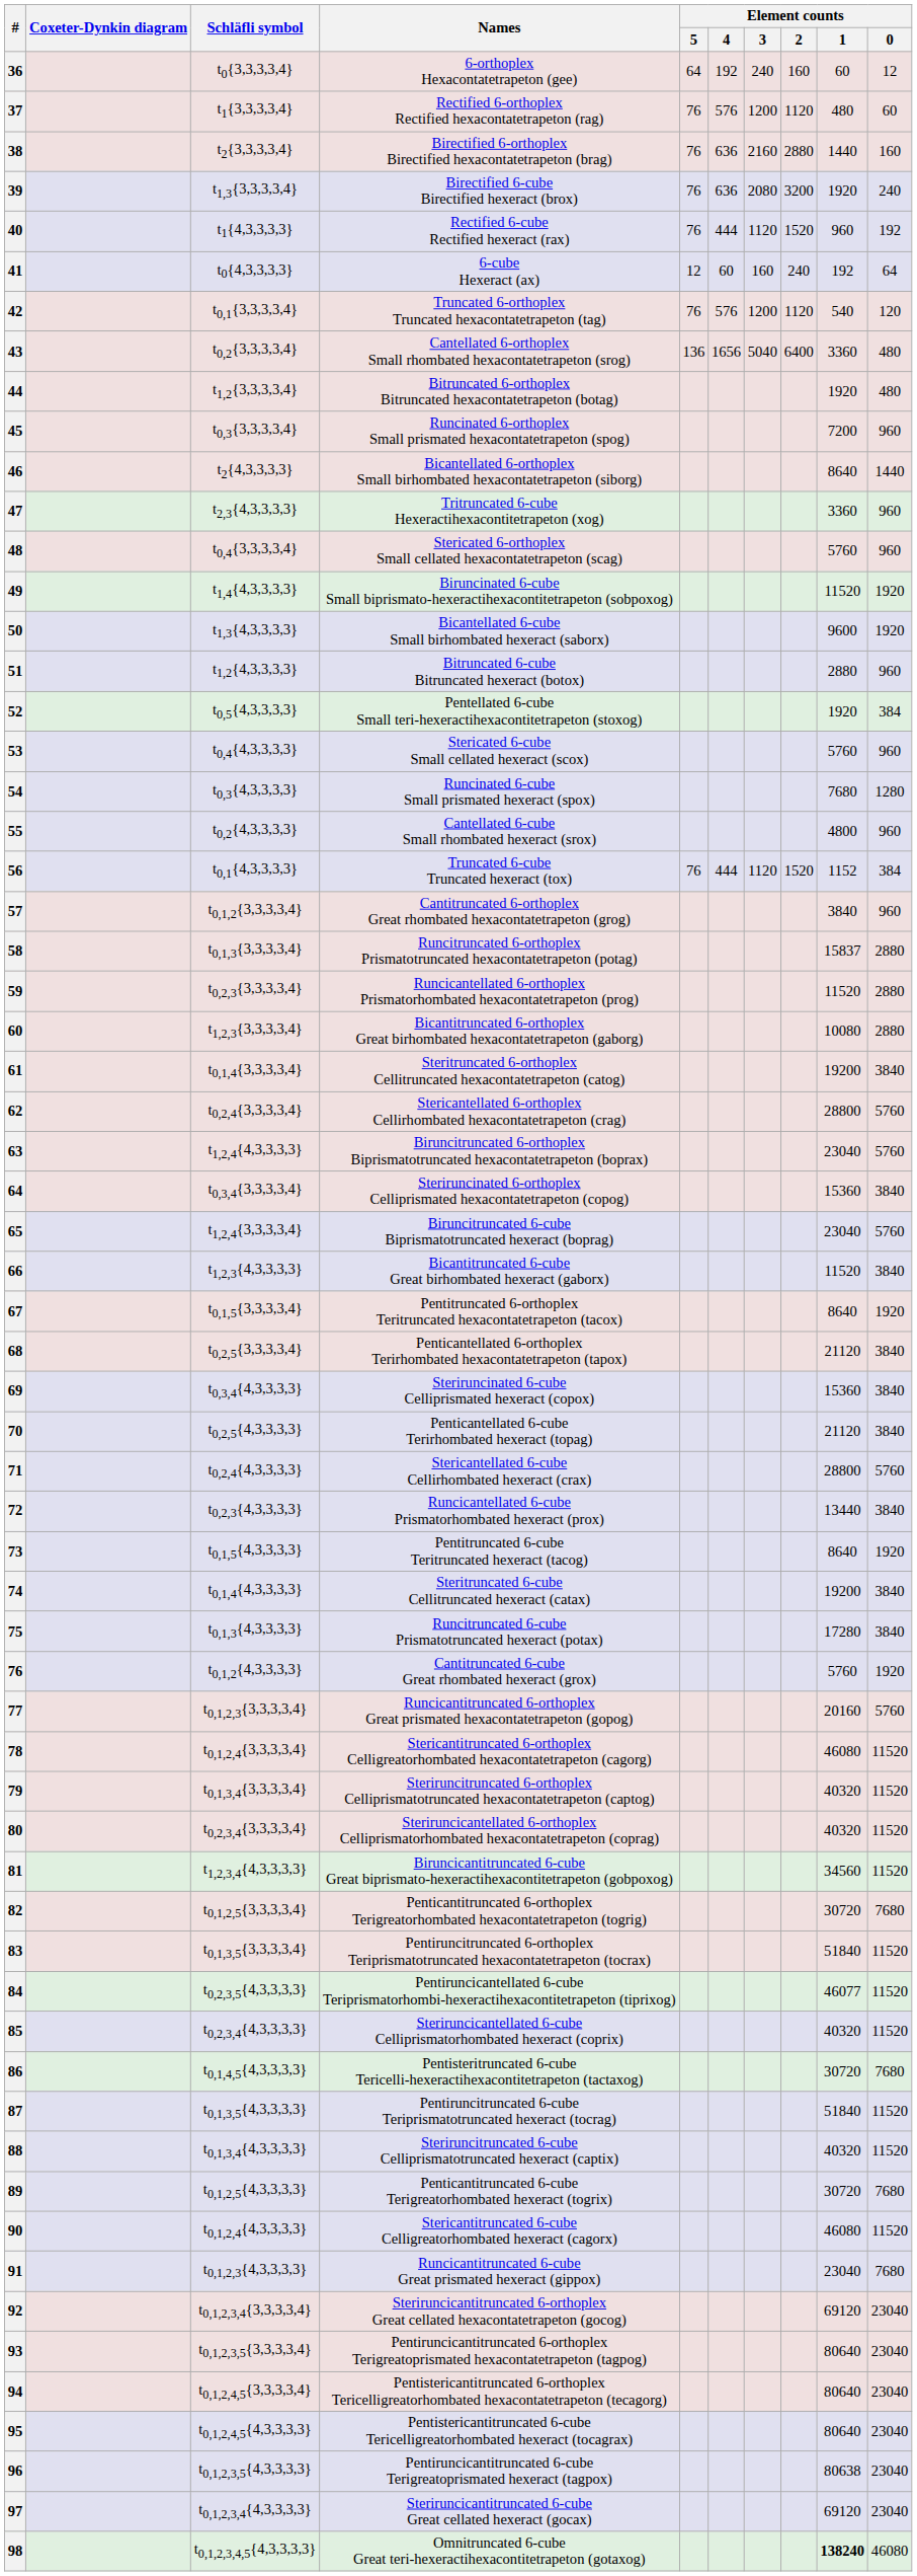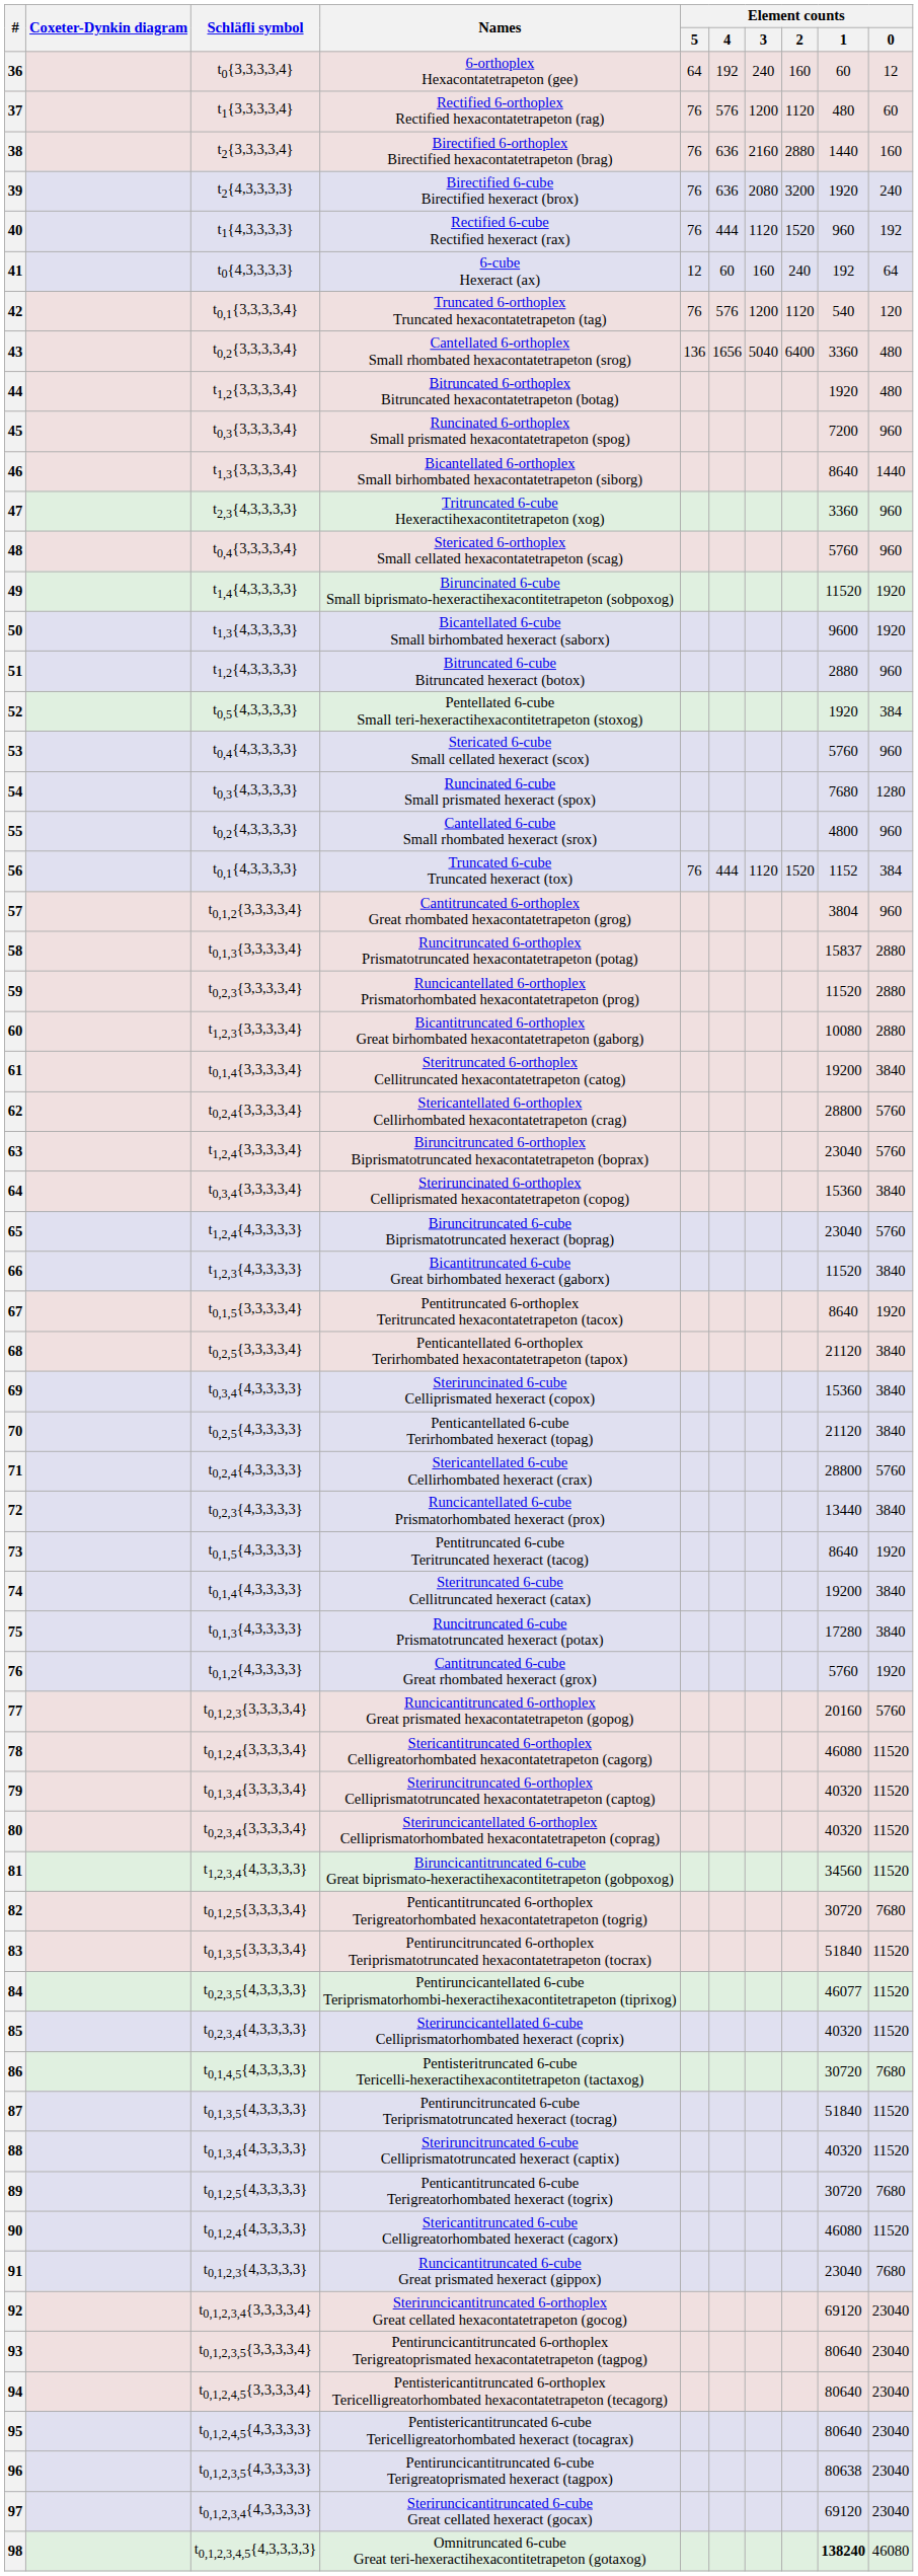39 | Schläfli symbol: t1,3{3,3,3,3,4} -> t2{4,3,3,3,3}
46 | Schläfli symbol: t2{4,3,3,3,3} -> t1,3{3,3,3,3,4}
57 | Element counts / 1: 3840 -> 3804
63 | Schläfli symbol: t1,2,4{4,3,3,3,3} -> t1,2,4{3,3,3,3,4}
65 | Schläfli symbol: t1,2,4{3,3,3,3,4} -> t1,2,4{4,3,3,3,3}
